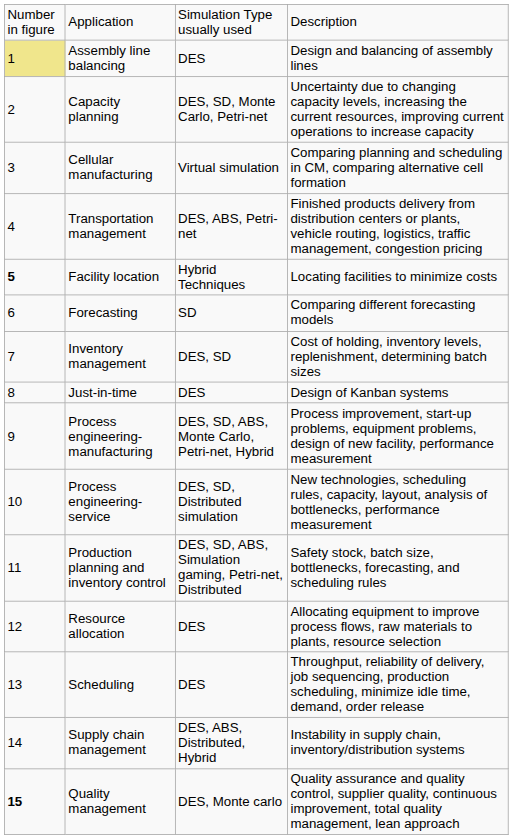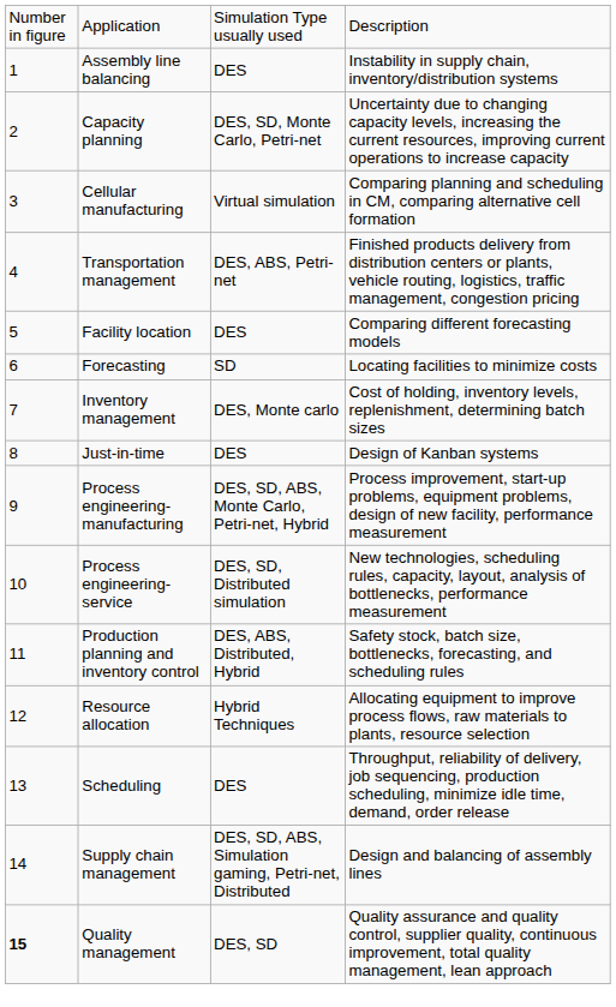Assembly line balancing | column 1: khaki background -> no background
Assembly line balancing | column 4: Design and balancing of assembly lines -> Instability in supply chain, inventory/distribution systems
Facility location | column 1: bold -> normal
Facility location | column 3: Hybrid Techniques -> DES
Facility location | column 4: Locating facilities to minimize costs -> Comparing different forecasting models
Forecasting | column 4: Comparing different forecasting models -> Locating facilities to minimize costs
Inventory management | column 3: DES, SD -> DES, Monte carlo
Production planning and inventory control | column 3: DES, SD, ABS, Simulation gaming, Petri-net, Distributed -> DES, ABS, Distributed, Hybrid
Resource allocation | column 3: DES -> Hybrid Techniques
Supply chain management | column 3: DES, ABS, Distributed, Hybrid -> DES, SD, ABS, Simulation gaming, Petri-net, Distributed
Supply chain management | column 4: Instability in supply chain, inventory/distribution systems -> Design and balancing of assembly lines
Quality management | column 3: DES, Monte carlo -> DES, SD
